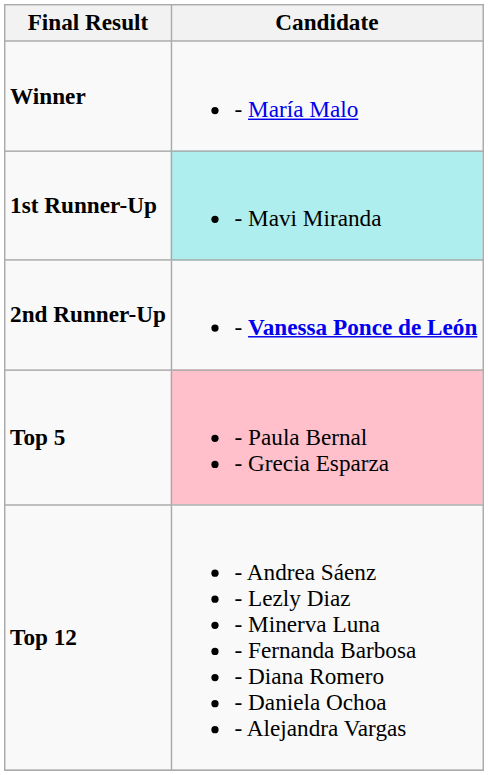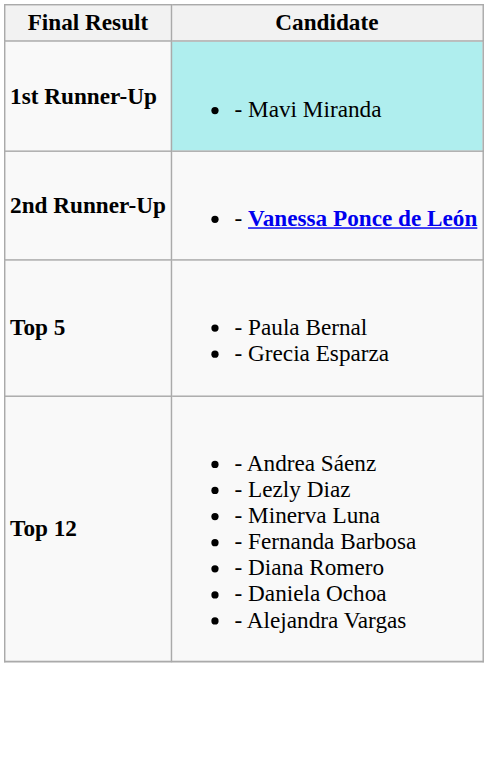- row: Winner | - María Malo
Top 5 | Candidate: pink background -> no background
